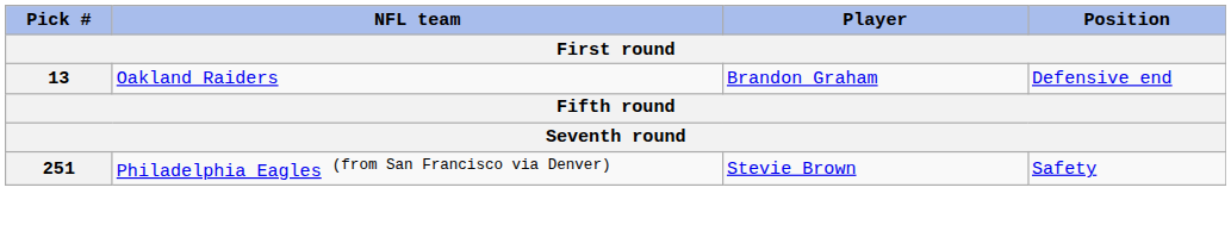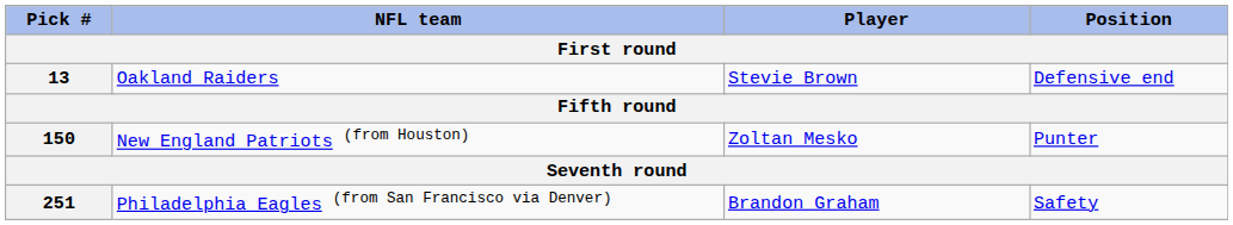13 | Player: Brandon Graham -> Stevie Brown
+ row: 150 | New England Patriots (from Houston) | Zoltan Mesko | Punter
251 | Player: Stevie Brown -> Brandon Graham
